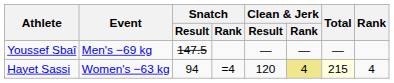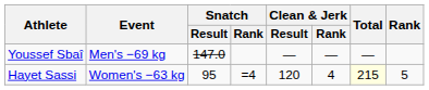Youssef Sbaî | Snatch / Result: 147.5 -> 147.0
Hayet Sassi | Snatch / Result: 94 -> 95
Hayet Sassi | Clean & Jerk / Rank: khaki background -> no background
Hayet Sassi | Rank: 4 -> 5
